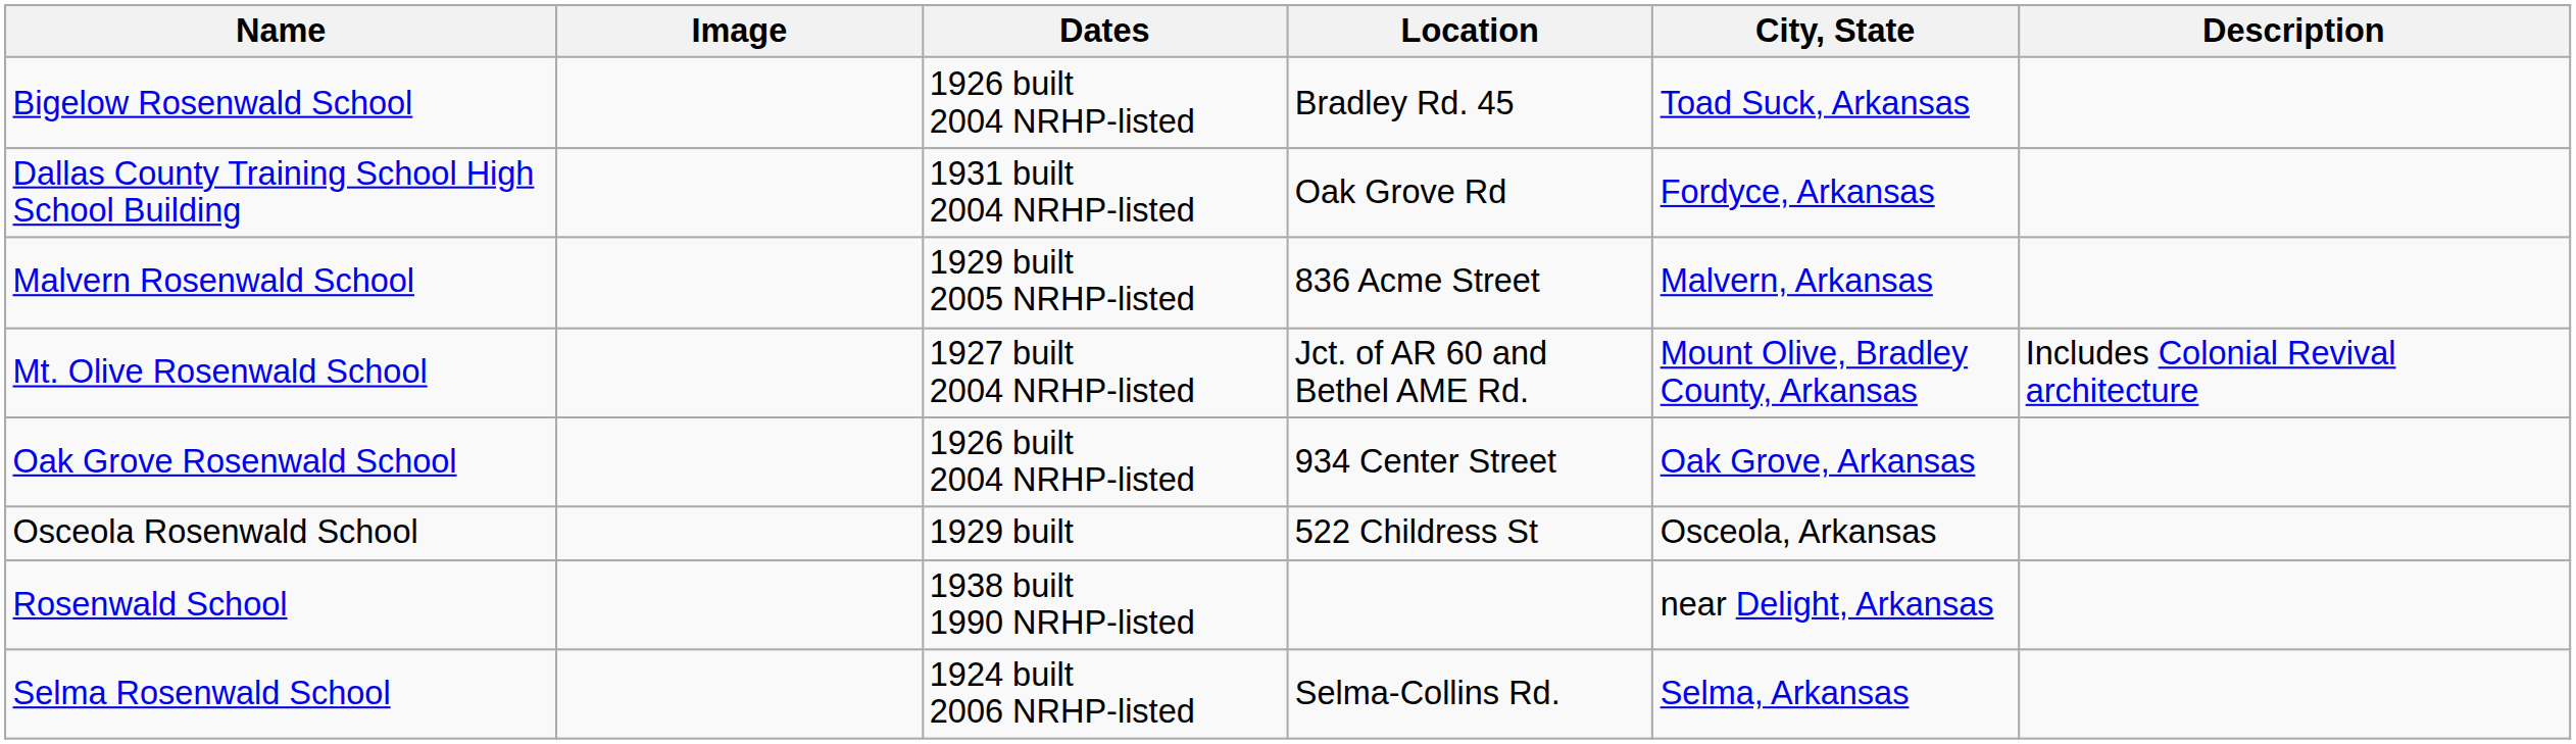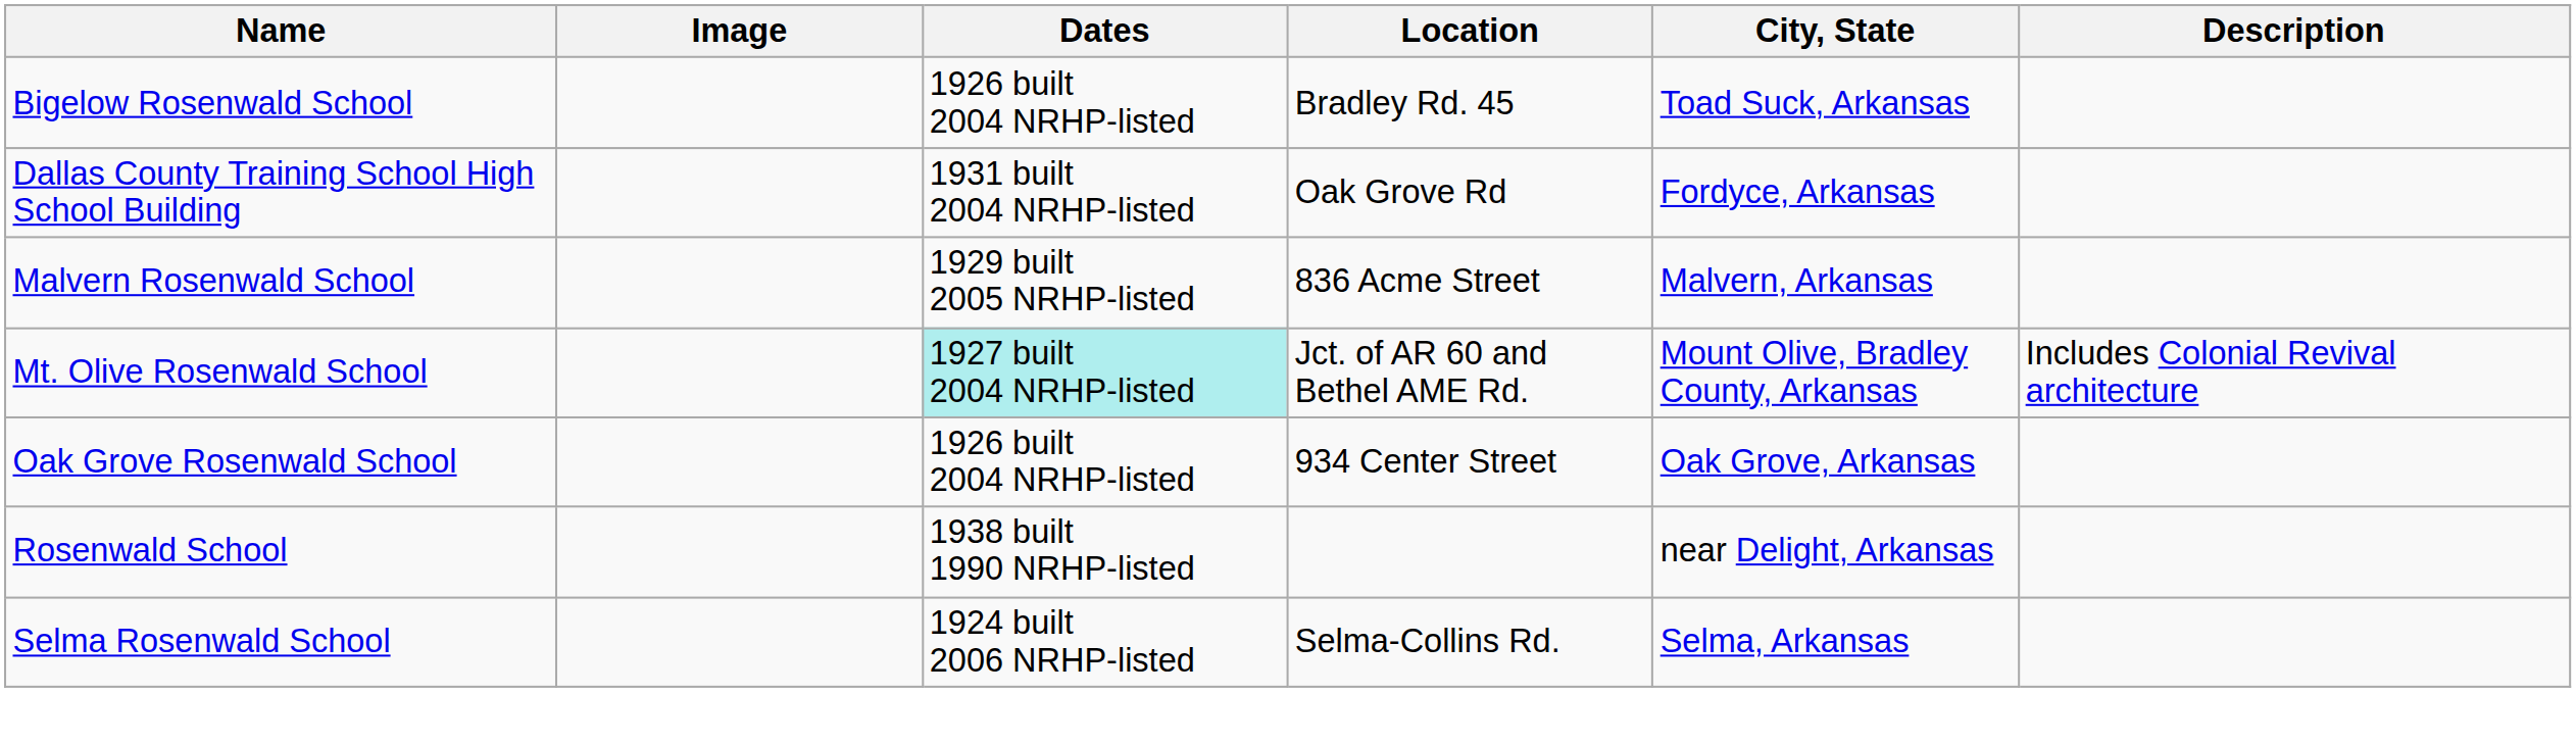Mt. Olive Rosenwald School | Dates: no background -> paleturquoise background
- row: Osceola Rosenwald School | 1929 built | 522 Childress St | Osceola, Arkansas
